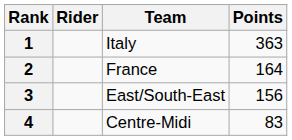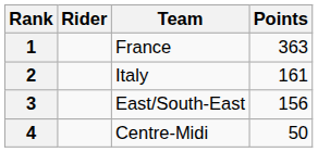1 | Team: Italy -> France
2 | Team: France -> Italy
2 | Points: 164 -> 161
4 | Points: 83 -> 50
